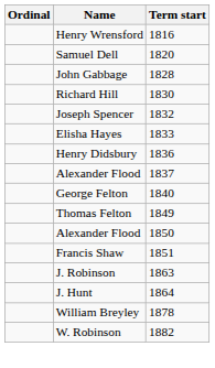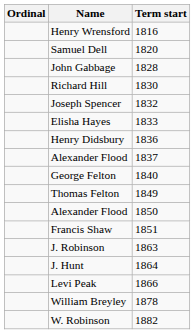+ row: Levi Peak | 1866
